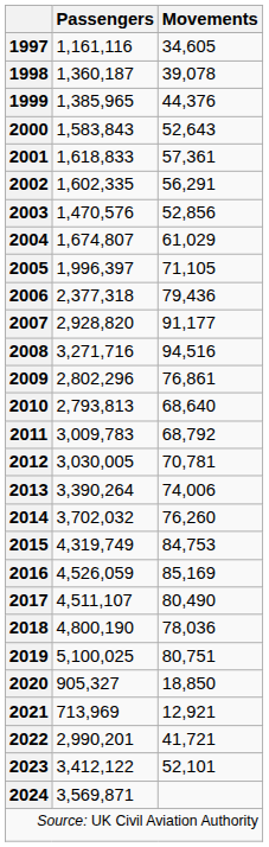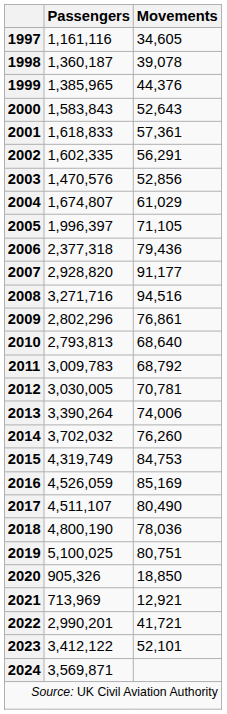2020 | Passengers: 905,327 -> 905,326
